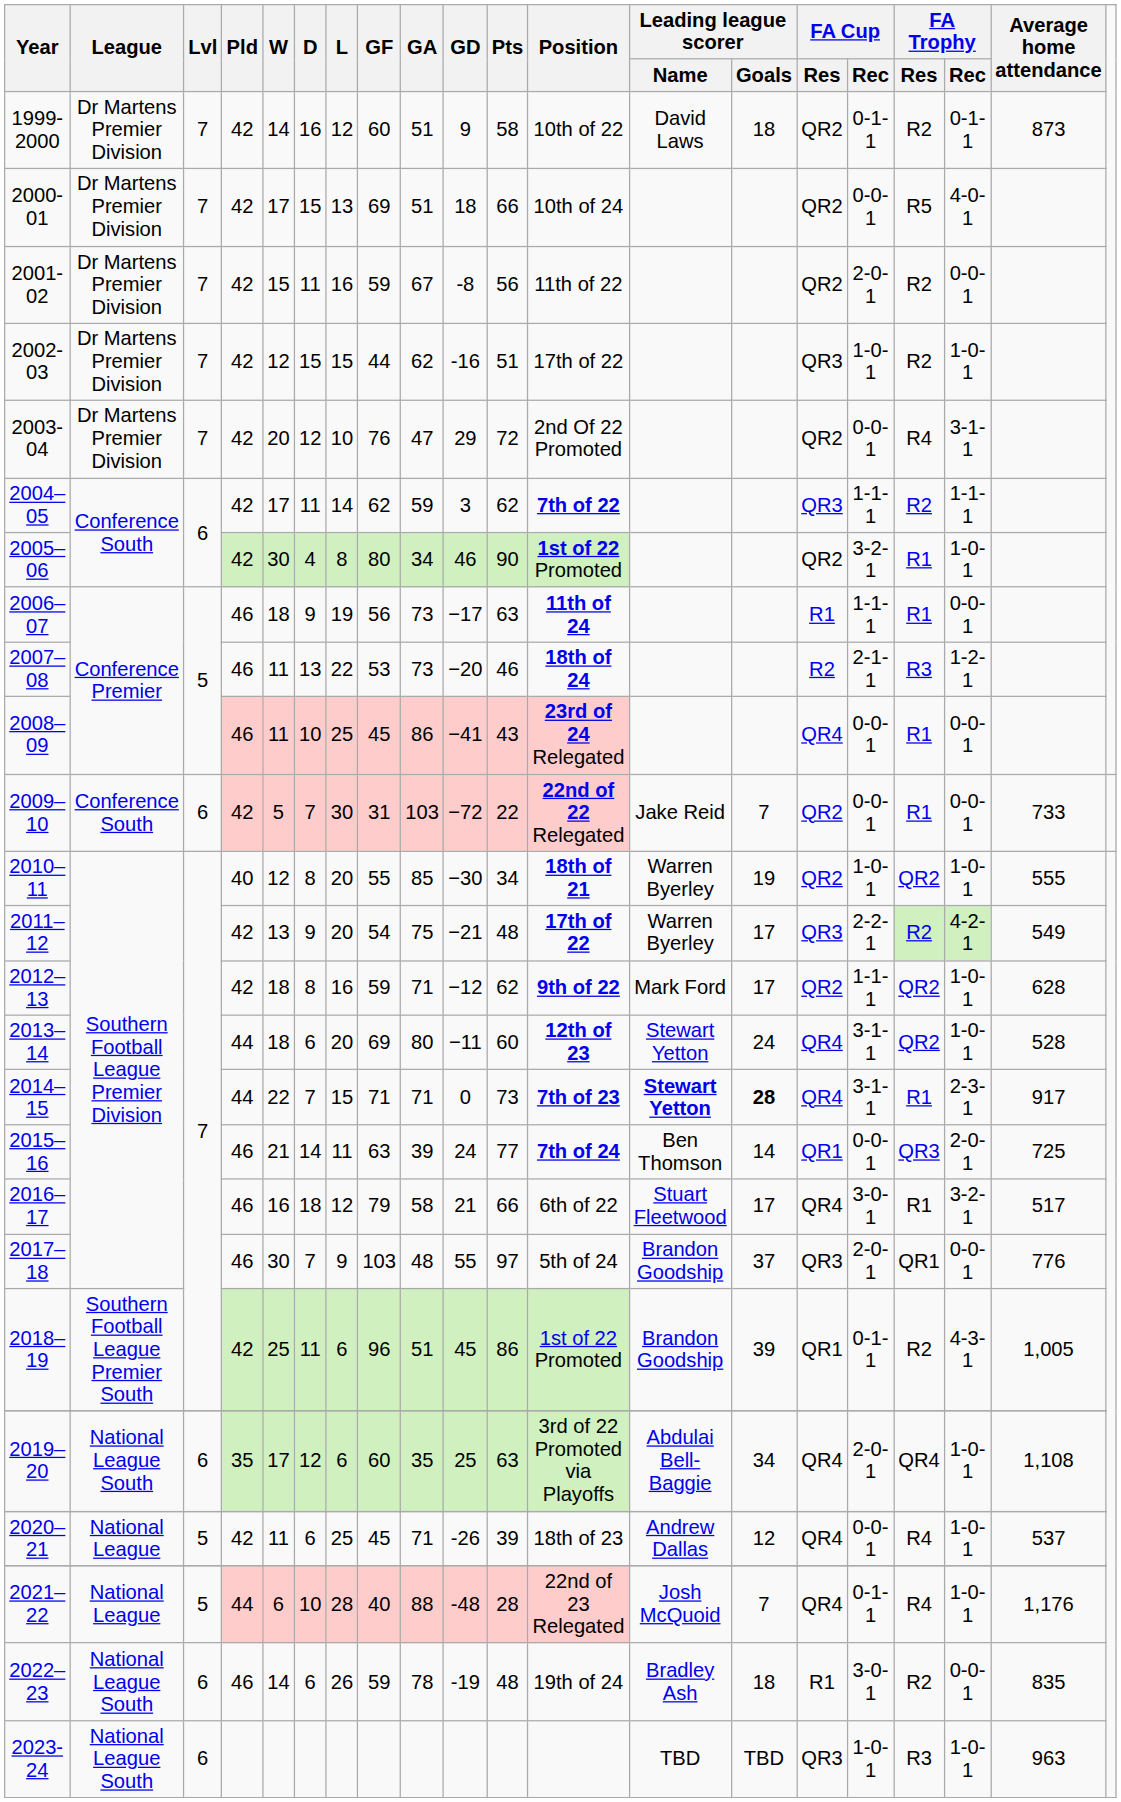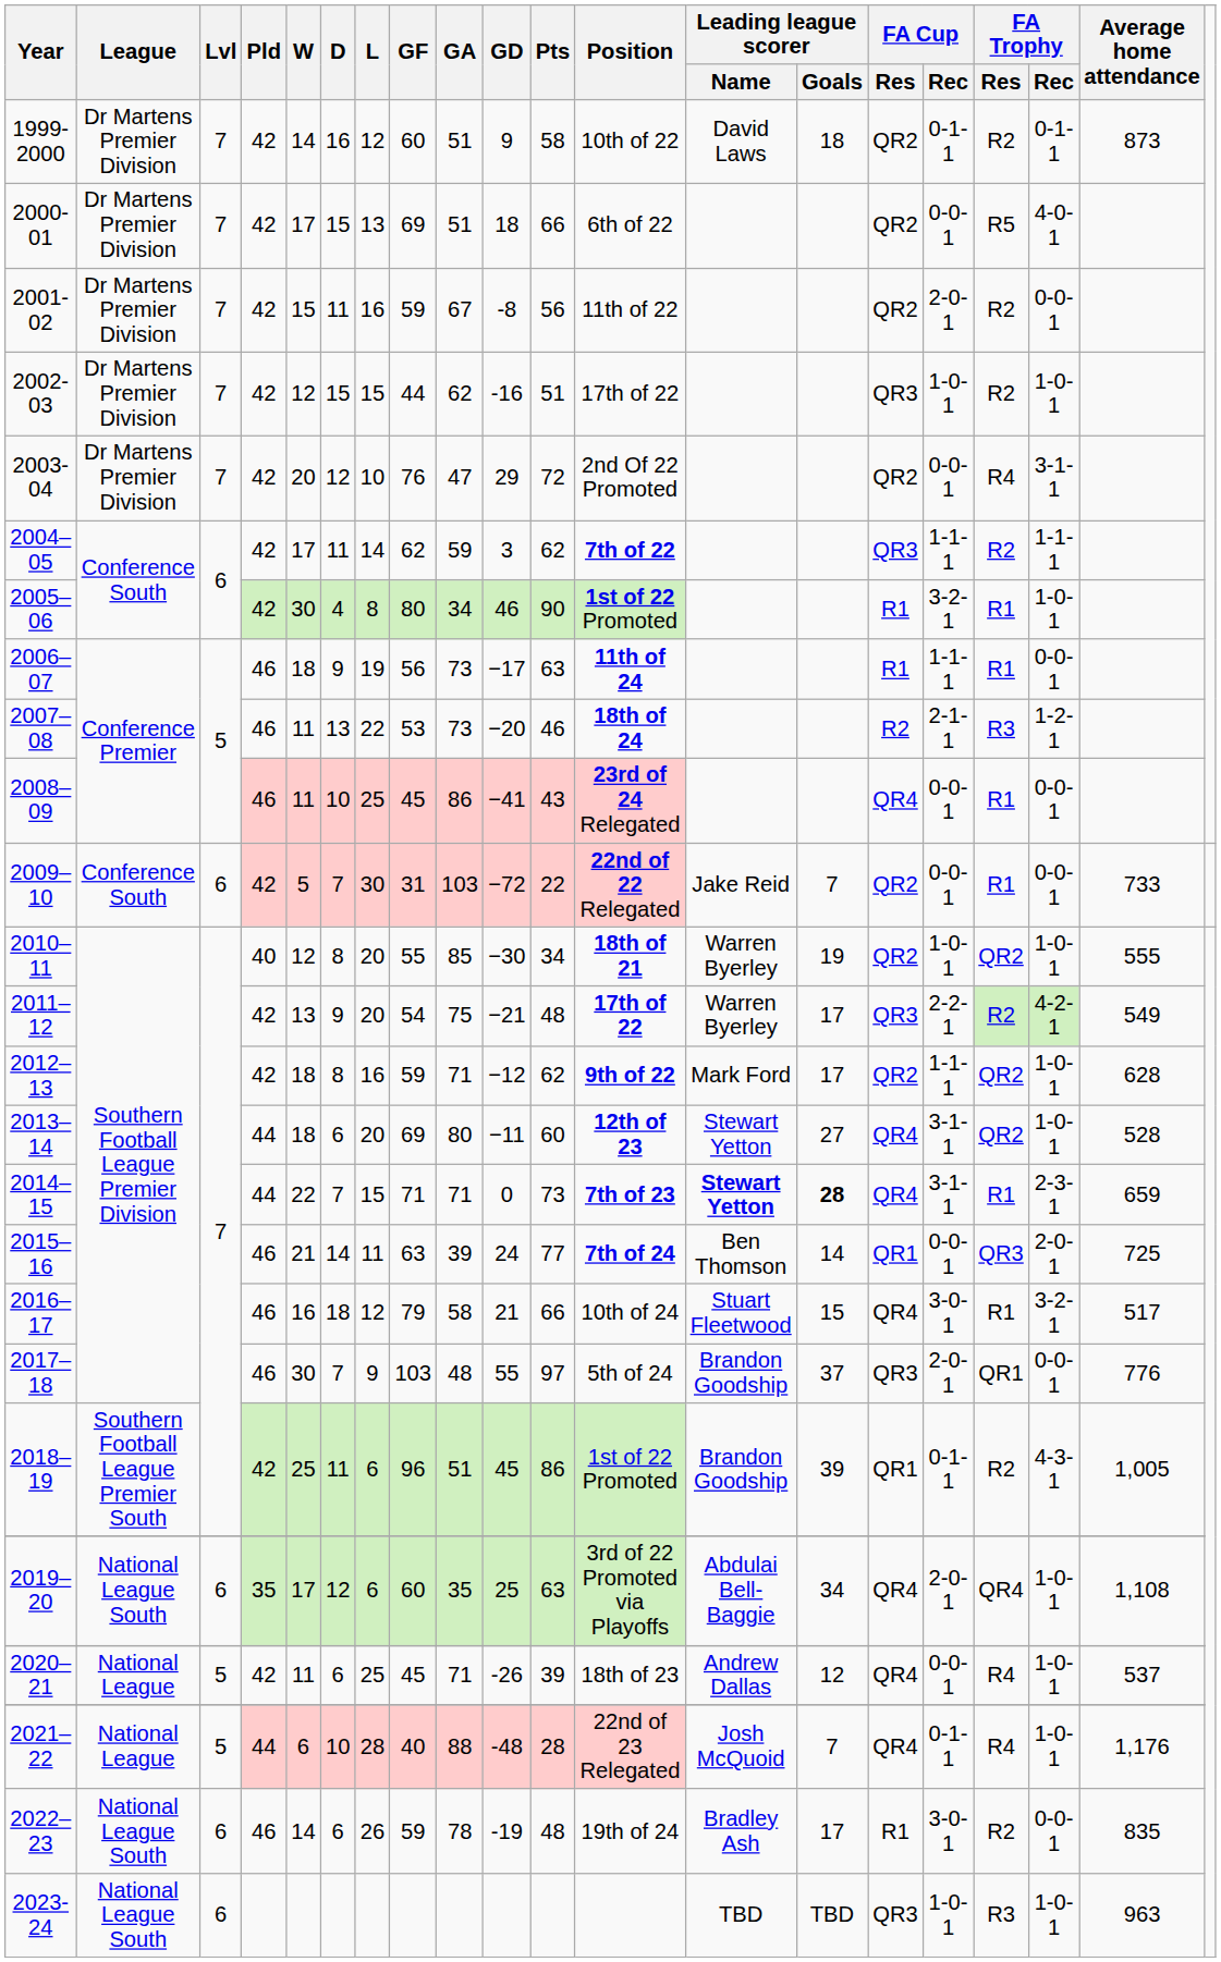2000-01 | Position: 10th of 24 -> 6th of 22
2005–06 | FA Cup / Res: QR2 -> R1
2013–14 | Leading league scorer / Goals: 24 -> 27
2014–15 | Average home attendance: 917 -> 659
2016–17 | Position: 6th of 22 -> 10th of 24
2016–17 | Leading league scorer / Goals: 17 -> 15
2022–23 | Leading league scorer / Goals: 18 -> 17
